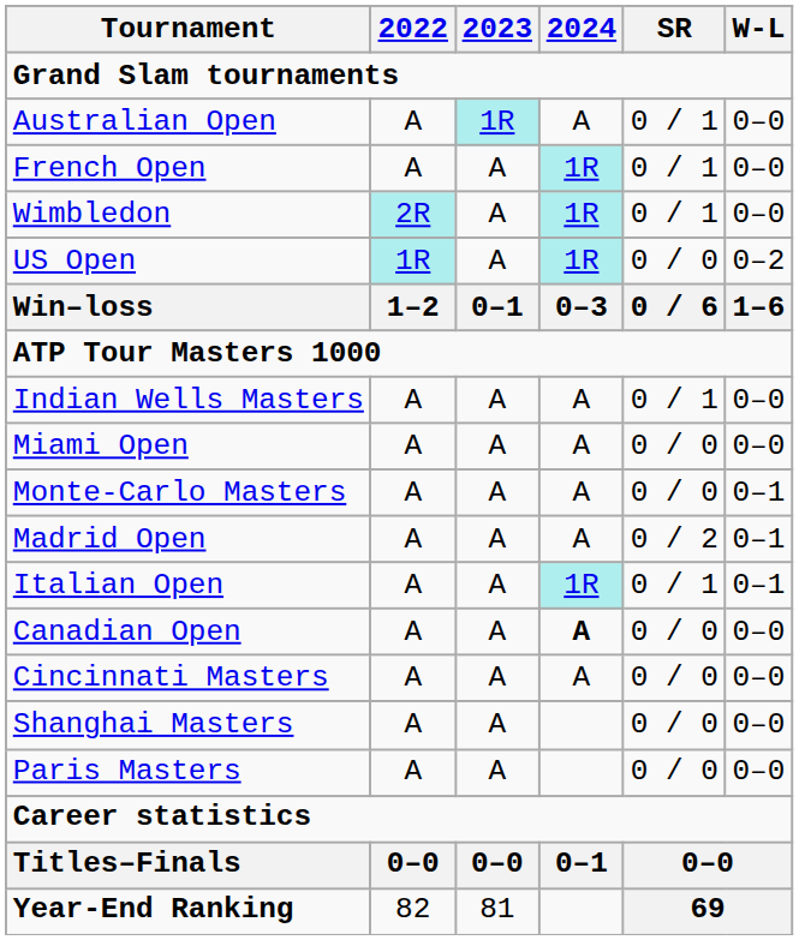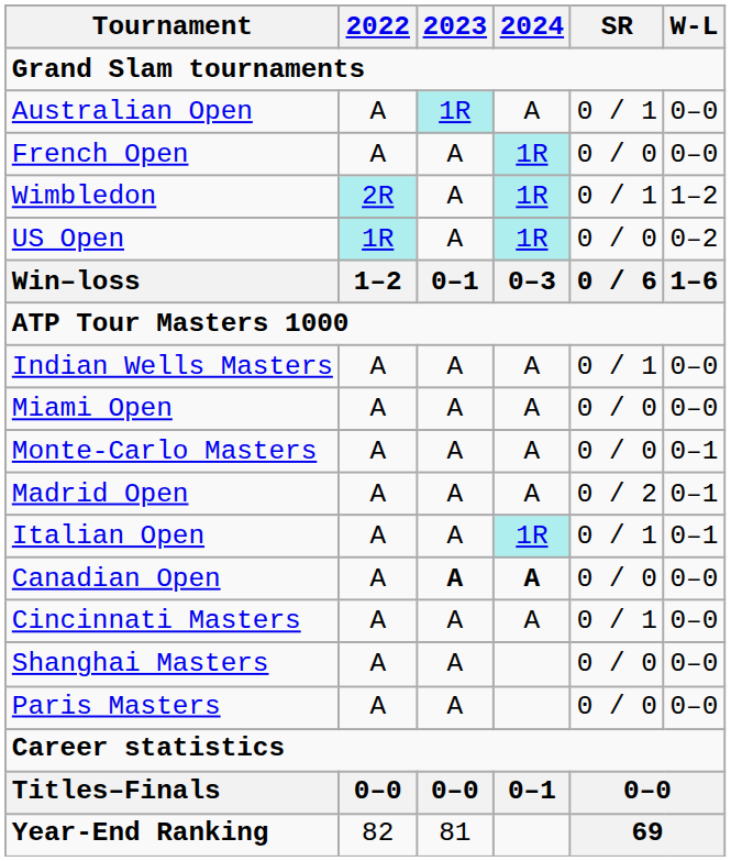French Open | SR: 0 / 1 -> 0 / 0
Wimbledon | W-L: 0–0 -> 1–2
Canadian Open | 2023: normal -> bold
Cincinnati Masters | SR: 0 / 0 -> 0 / 1
